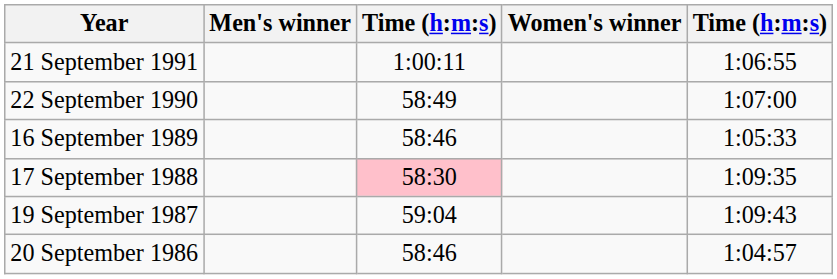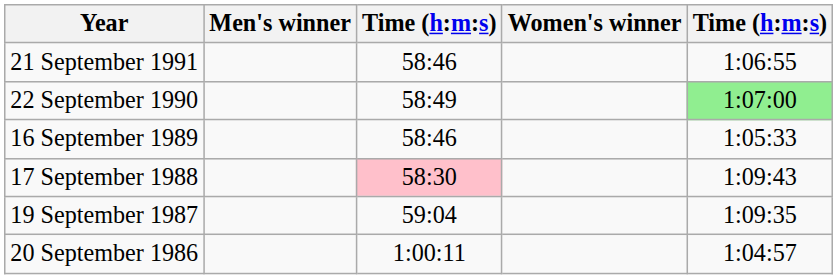21 September 1991 | column 3: 1:00:11 -> 58:46
22 September 1990 | column 5: no background -> lightgreen background
17 September 1988 | column 5: 1:09:35 -> 1:09:43
19 September 1987 | column 5: 1:09:43 -> 1:09:35
20 September 1986 | column 3: 58:46 -> 1:00:11
